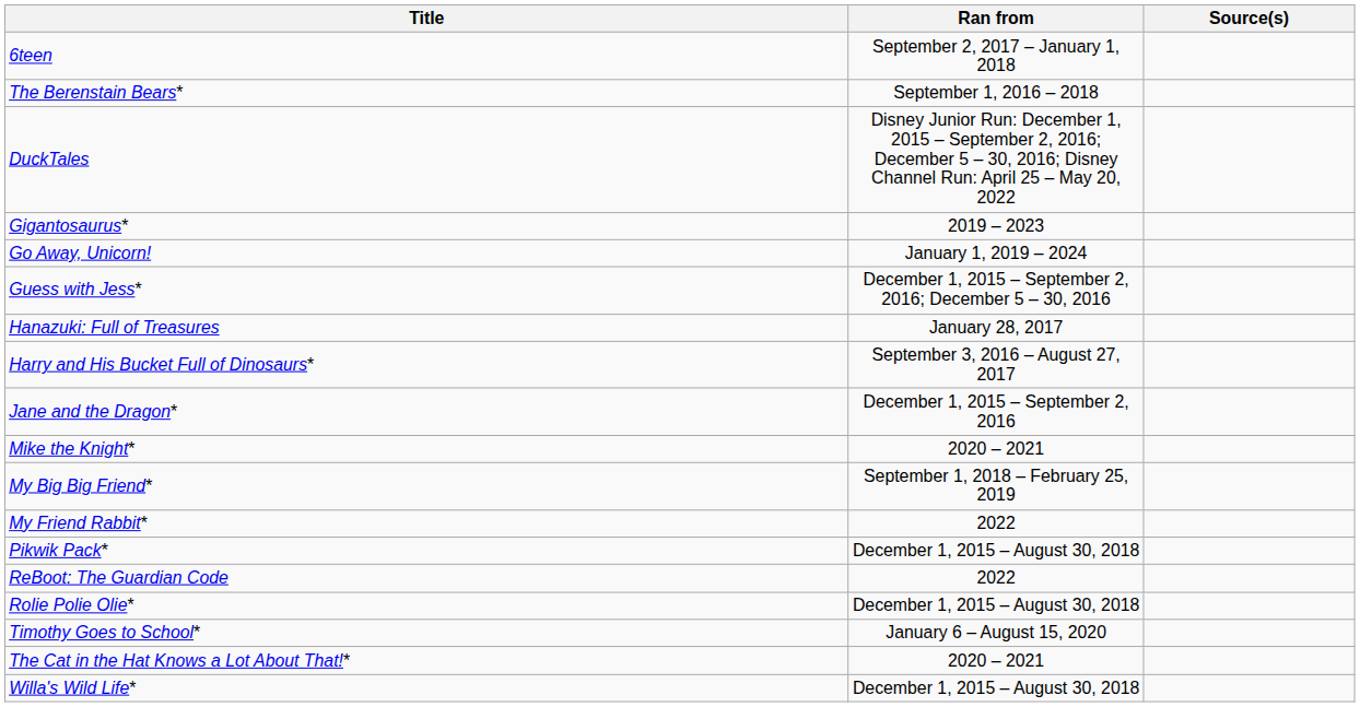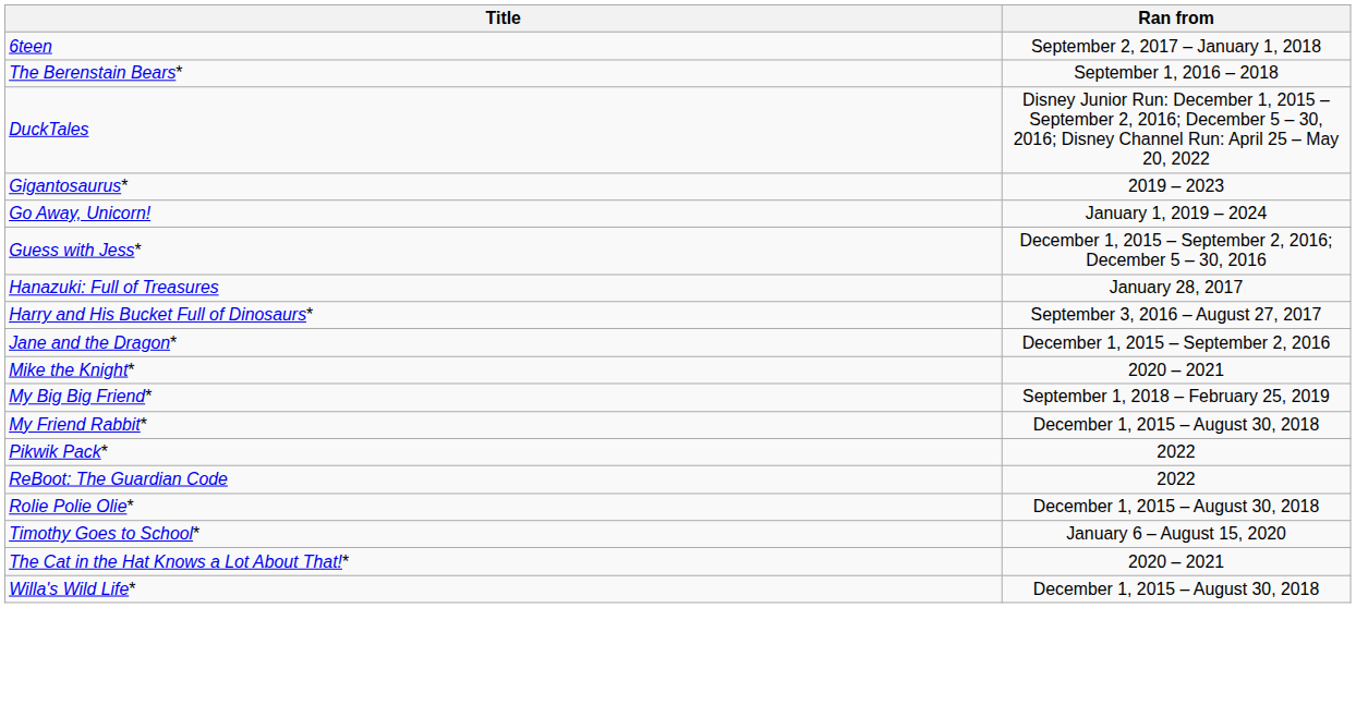- column: Source(s)
My Friend Rabbit* | Ran from: 2022 -> December 1, 2015 – August 30, 2018
Pikwik Pack* | Ran from: December 1, 2015 – August 30, 2018 -> 2022
